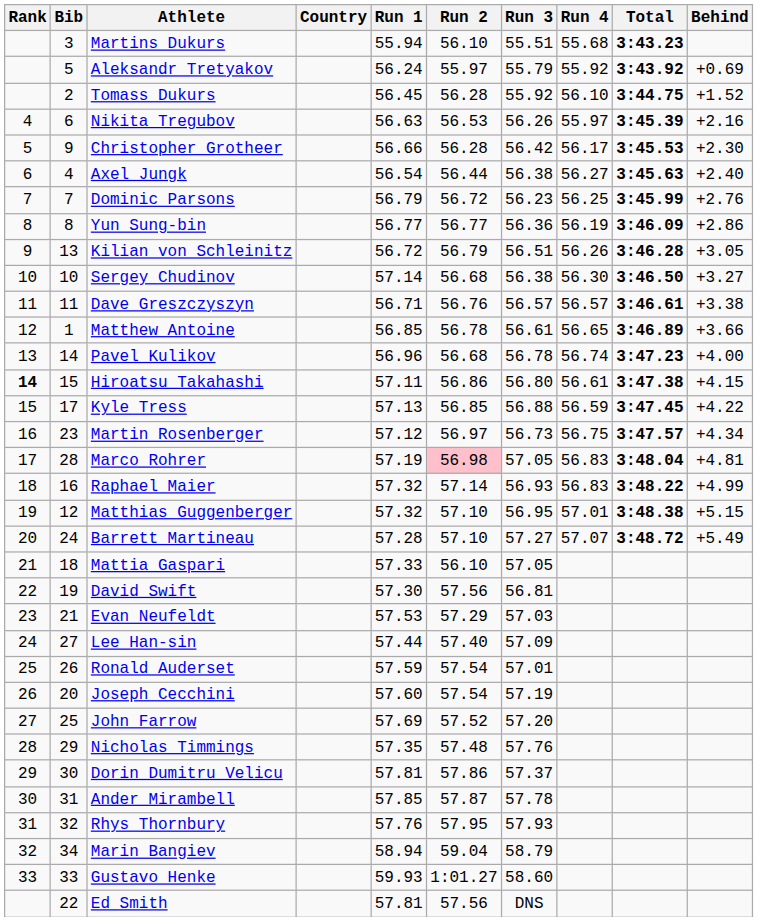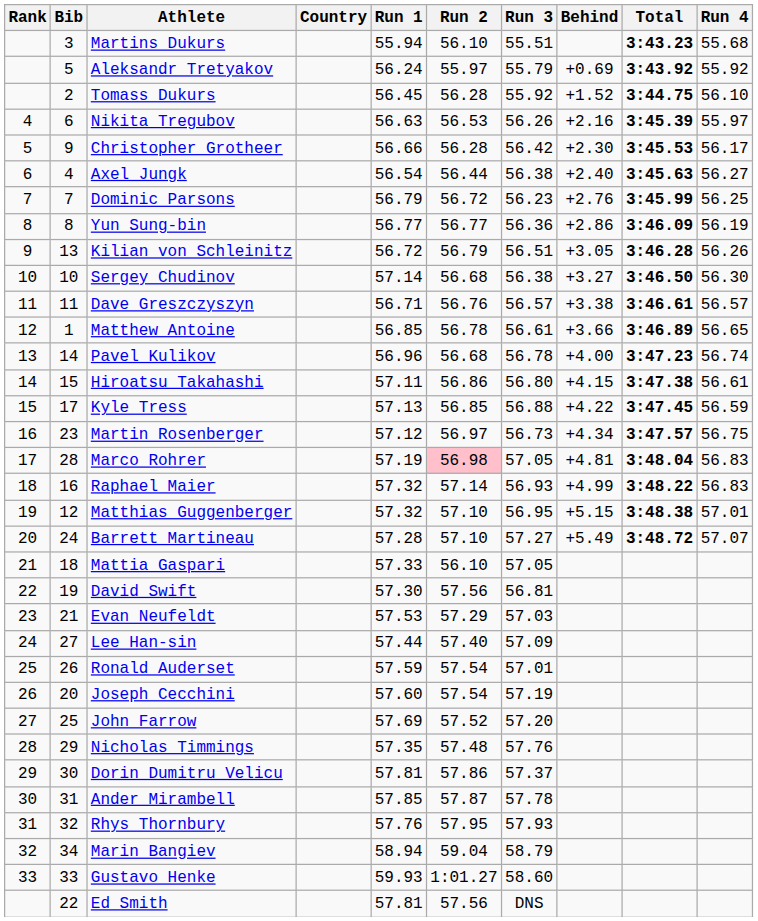columns swapped: Run 4 <-> Behind
Hiroatsu Takahashi | Rank: bold -> normal
